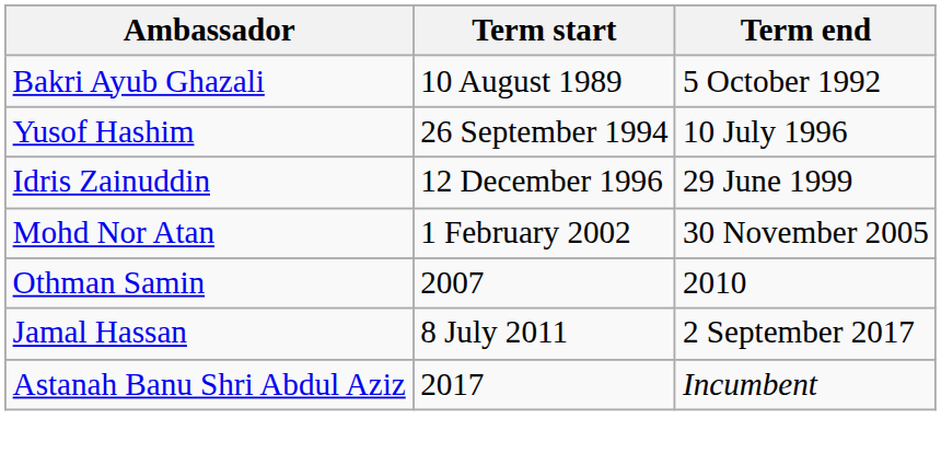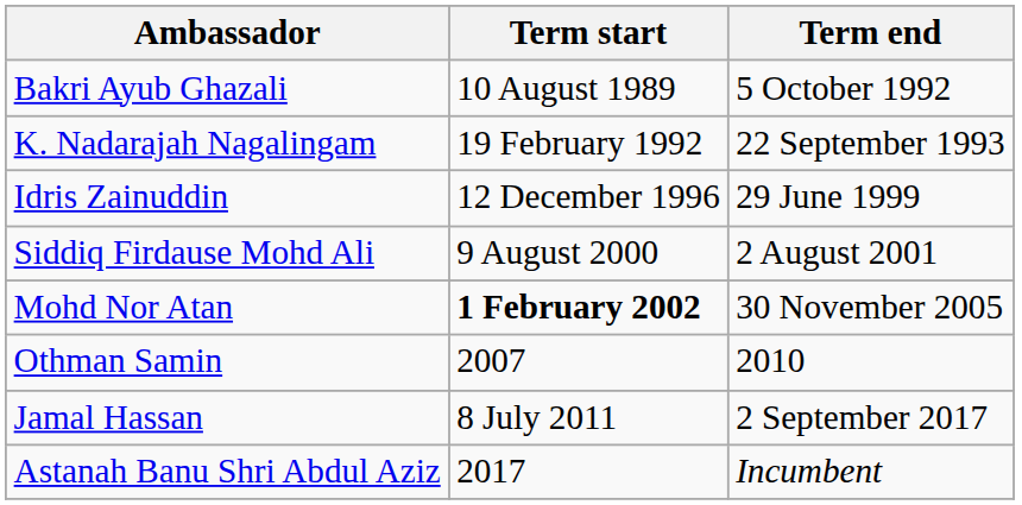+ row: K. Nadarajah Nagalingam | 19 February 1992 | 22 September 1993
- row: Yusof Hashim | 26 September 1994 | 10 July 1996
+ row: Siddiq Firdause Mohd Ali | 9 August 2000 | 2 August 2001
Mohd Nor Atan | Term start: normal -> bold
